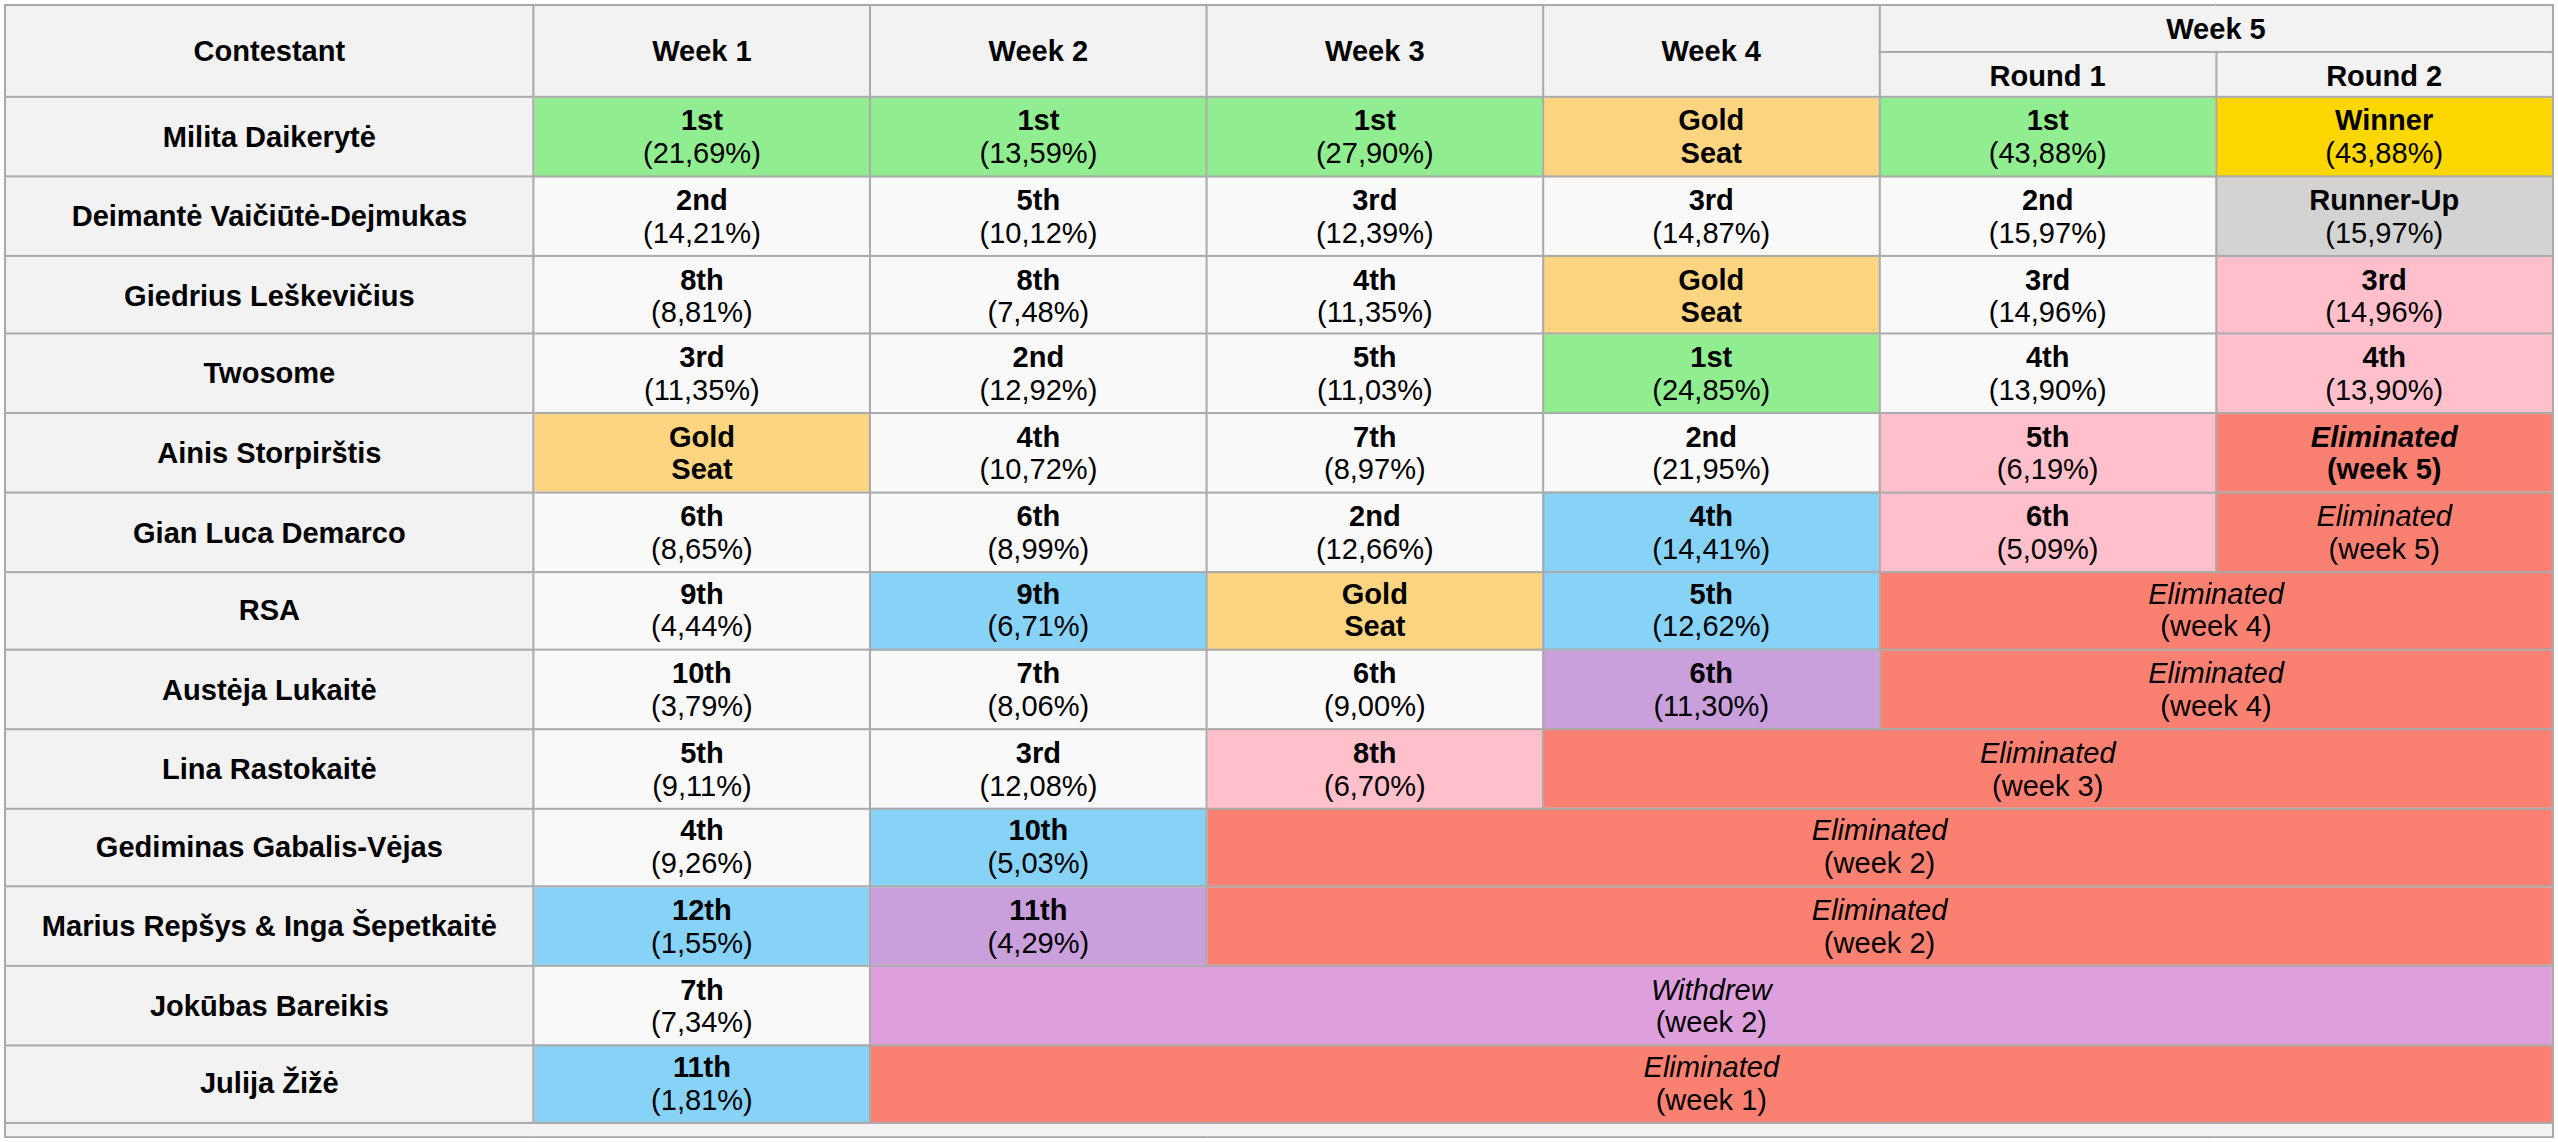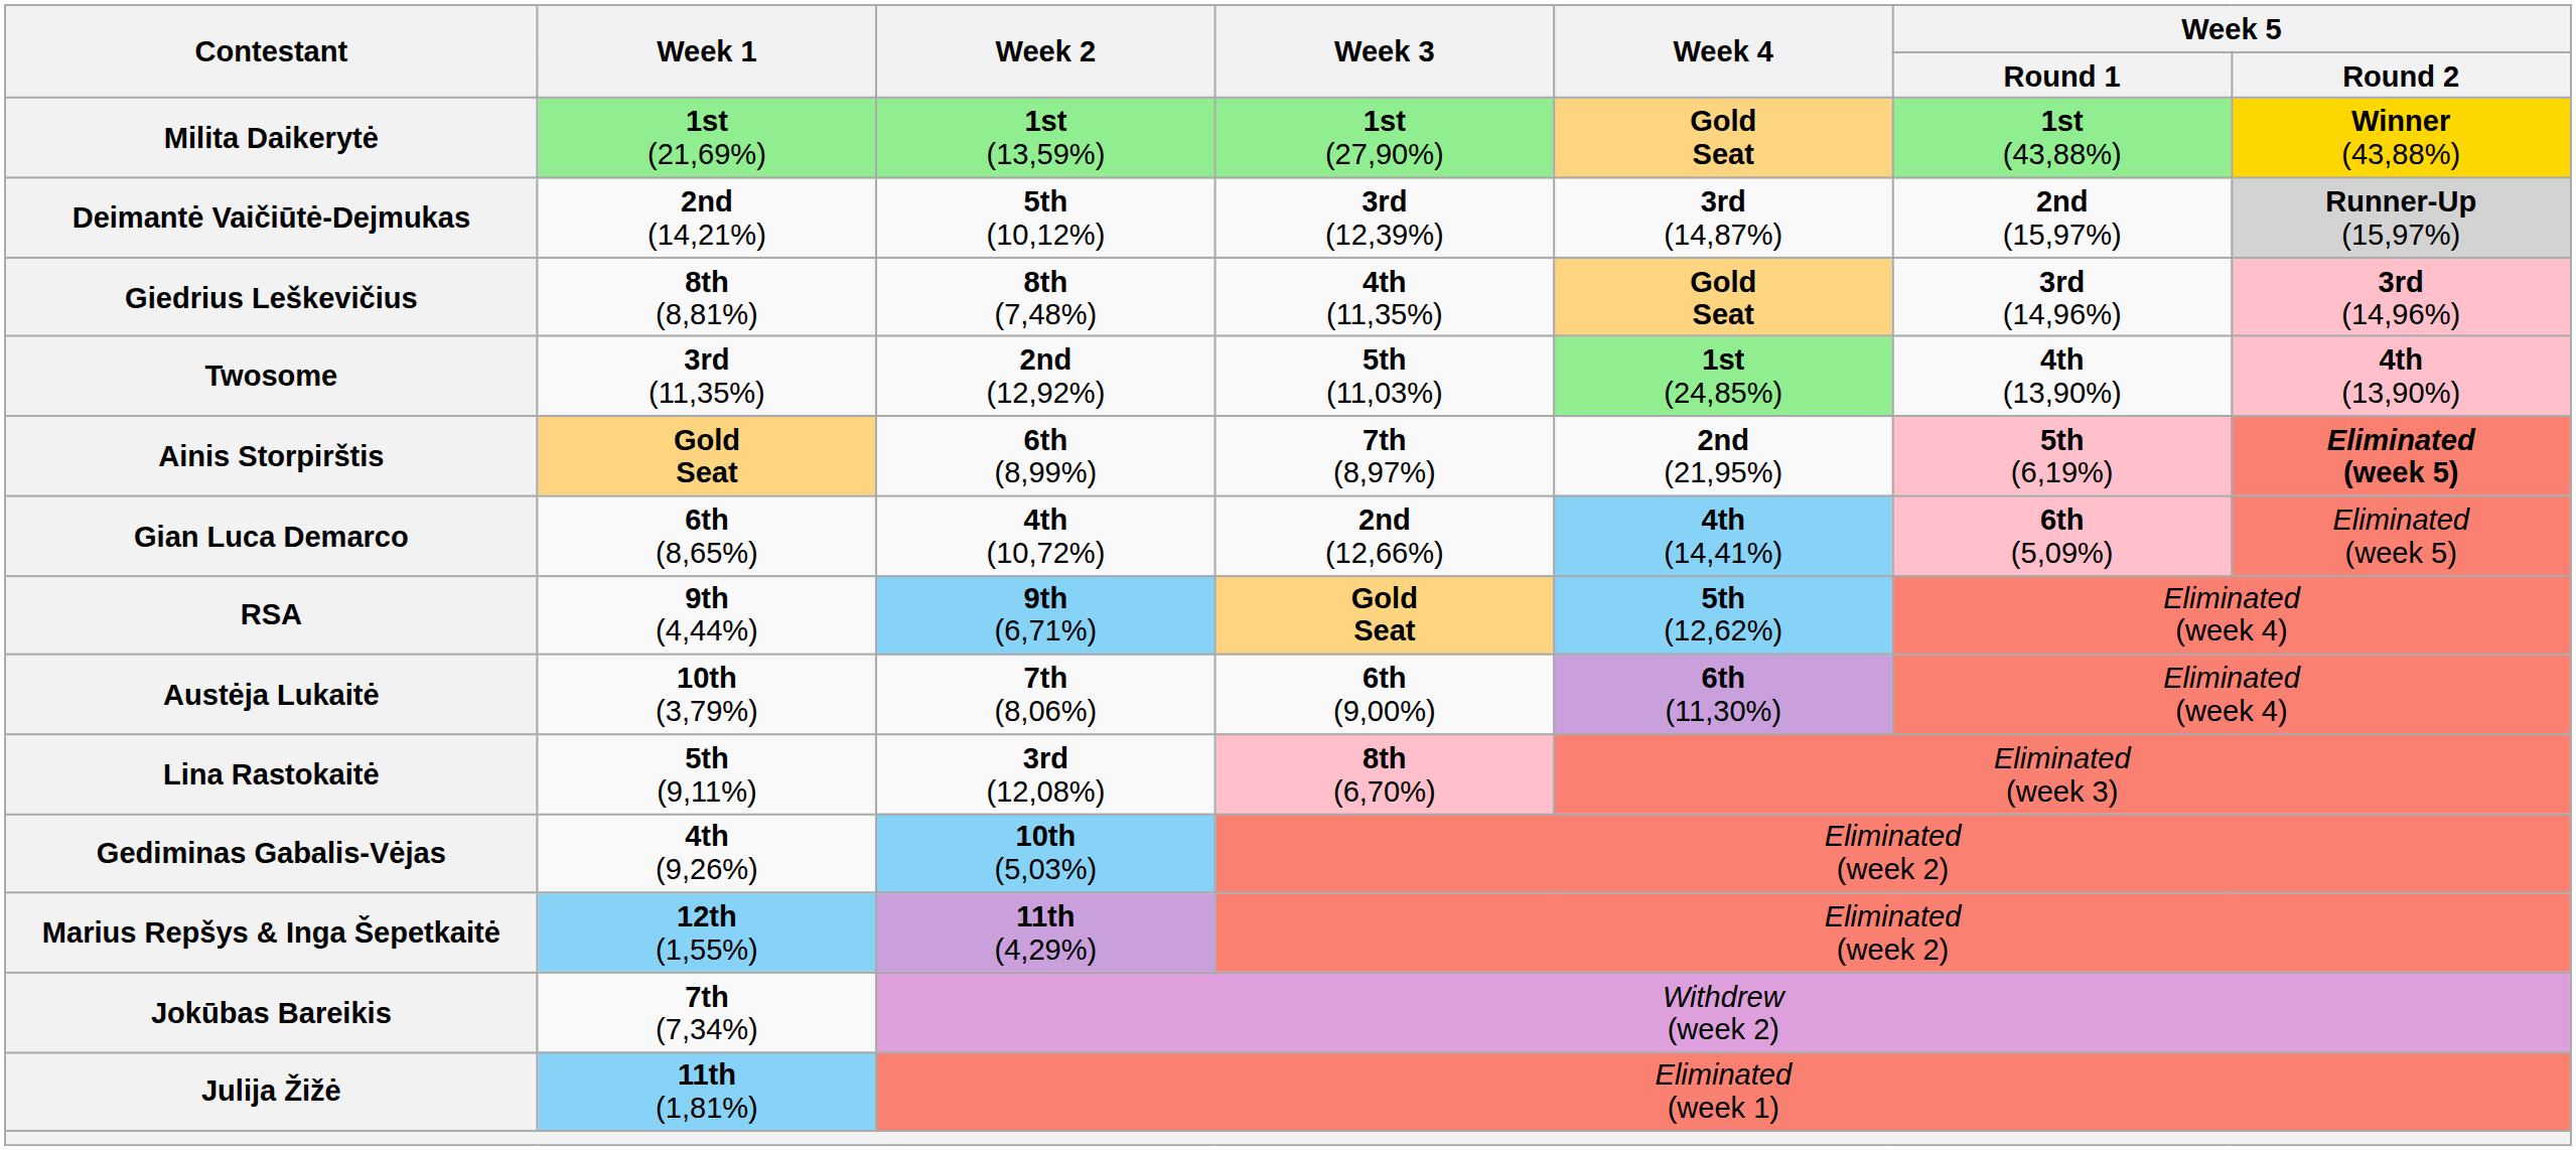Ainis Storpirštis | Week 2: 4th (10,72%) -> 6th (8,99%)
Gian Luca Demarco | Week 2: 6th (8,99%) -> 4th (10,72%)
